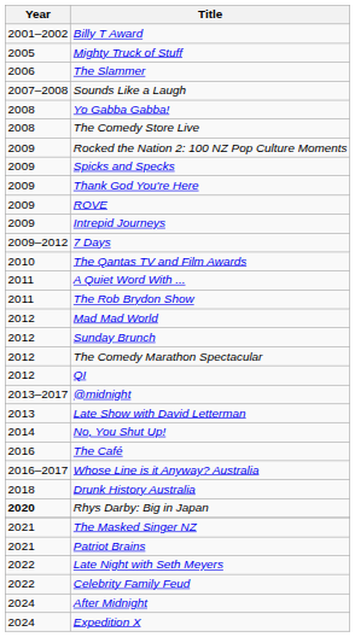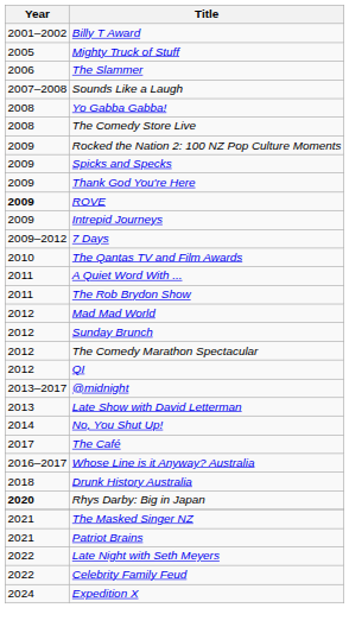ROVE | Year: normal -> bold
The Café | Year: 2016 -> 2017
- row: 2024 | After Midnight
